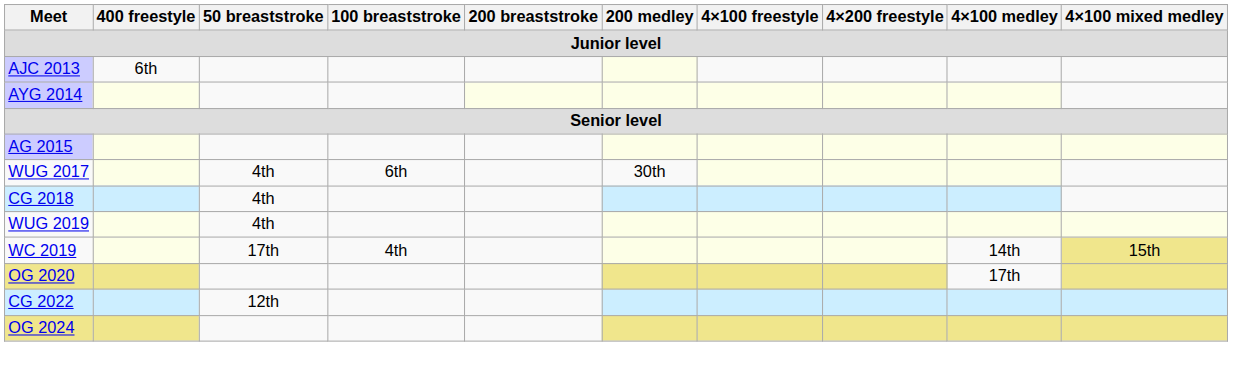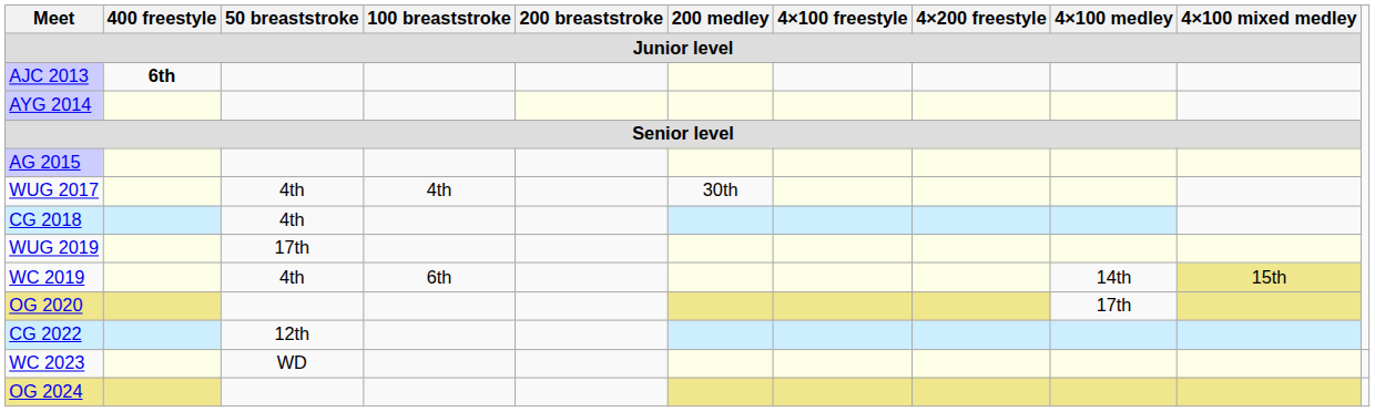AJC 2013 | 400 freestyle: normal -> bold
WUG 2017 | 100 breaststroke: 6th -> 4th
WUG 2019 | 50 breaststroke: 4th -> 17th
WC 2019 | 50 breaststroke: 17th -> 4th
WC 2019 | 100 breaststroke: 4th -> 6th
+ row: WC 2023 | WD
